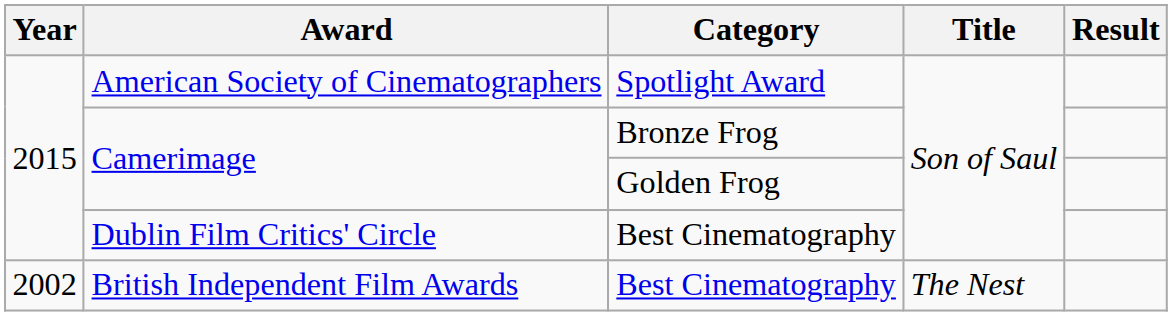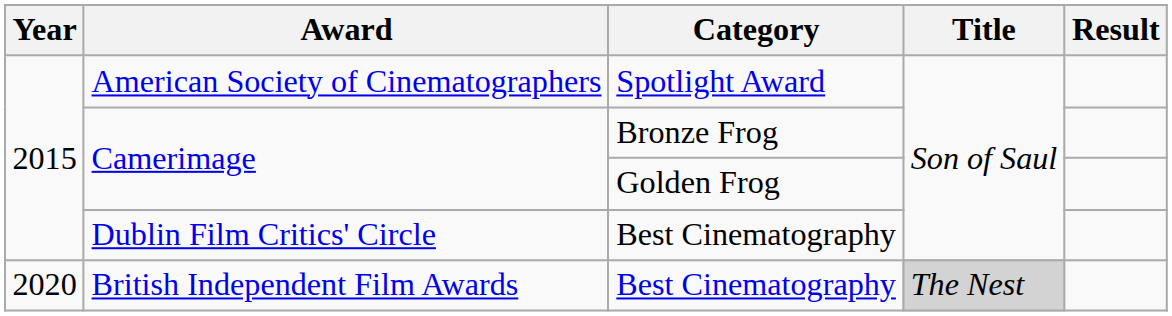British Independent Film Awards | Year: 2002 -> 2020
British Independent Film Awards | Title: no background -> lightgrey background
